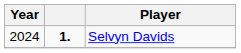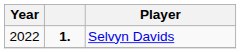Selvyn Davids | Year: 2024 -> 2022
